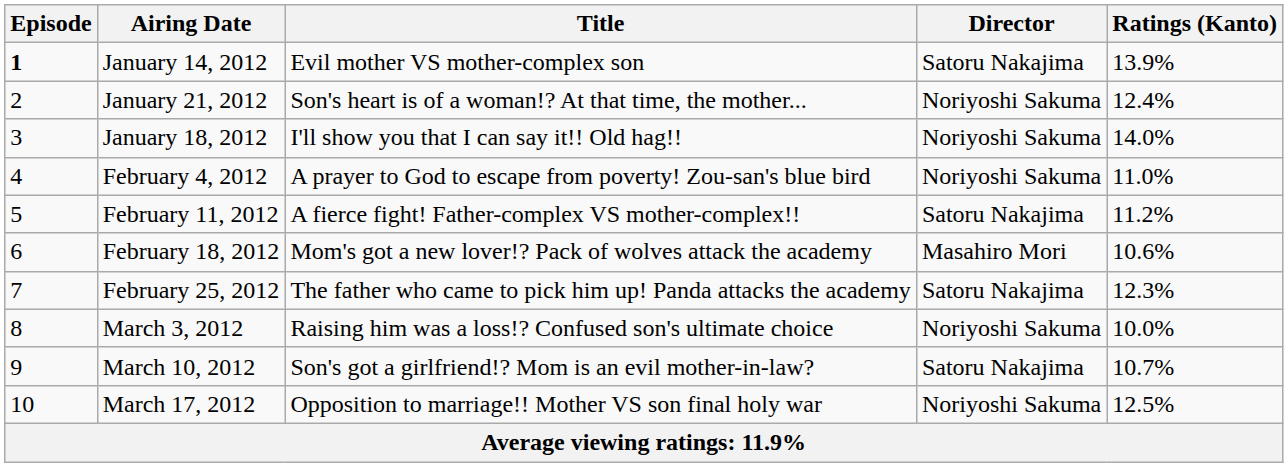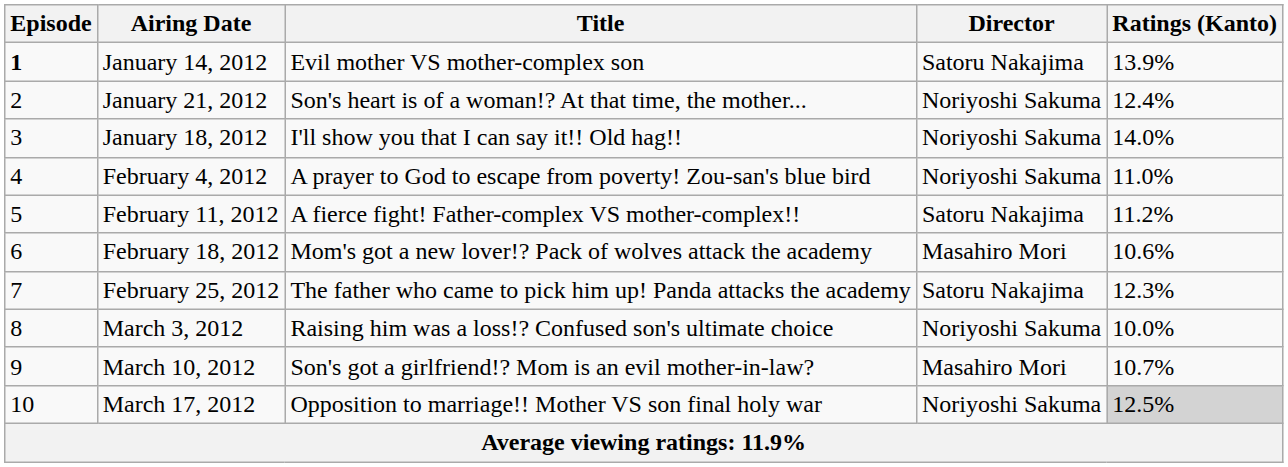March 10, 2012 | Director: Satoru Nakajima -> Masahiro Mori
March 17, 2012 | Ratings (Kanto): no background -> lightgrey background
